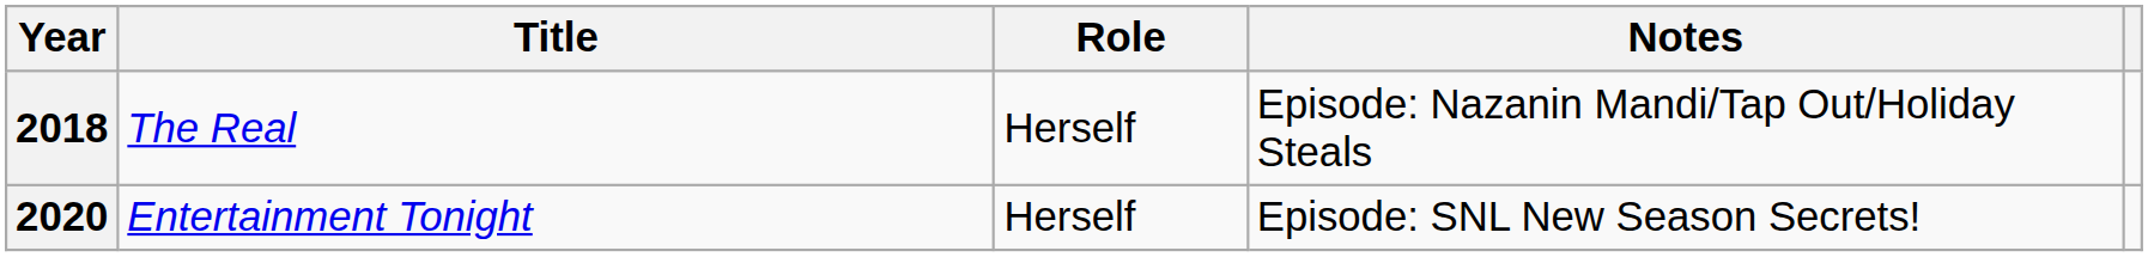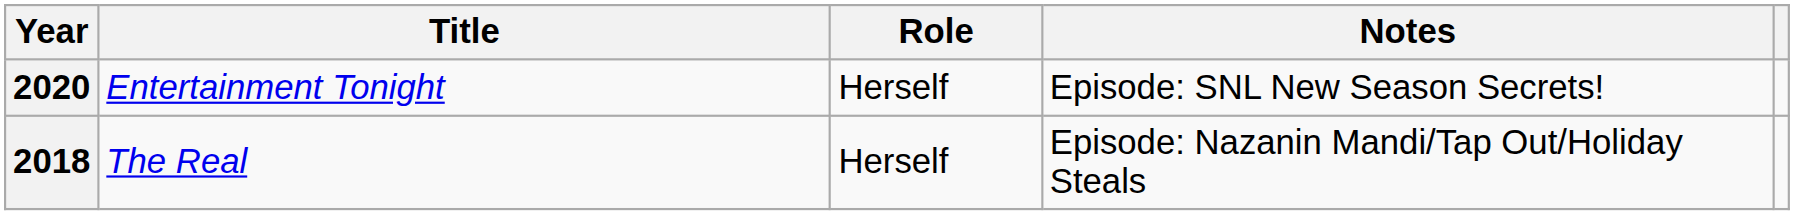rows swapped: 2018 <-> 2020
